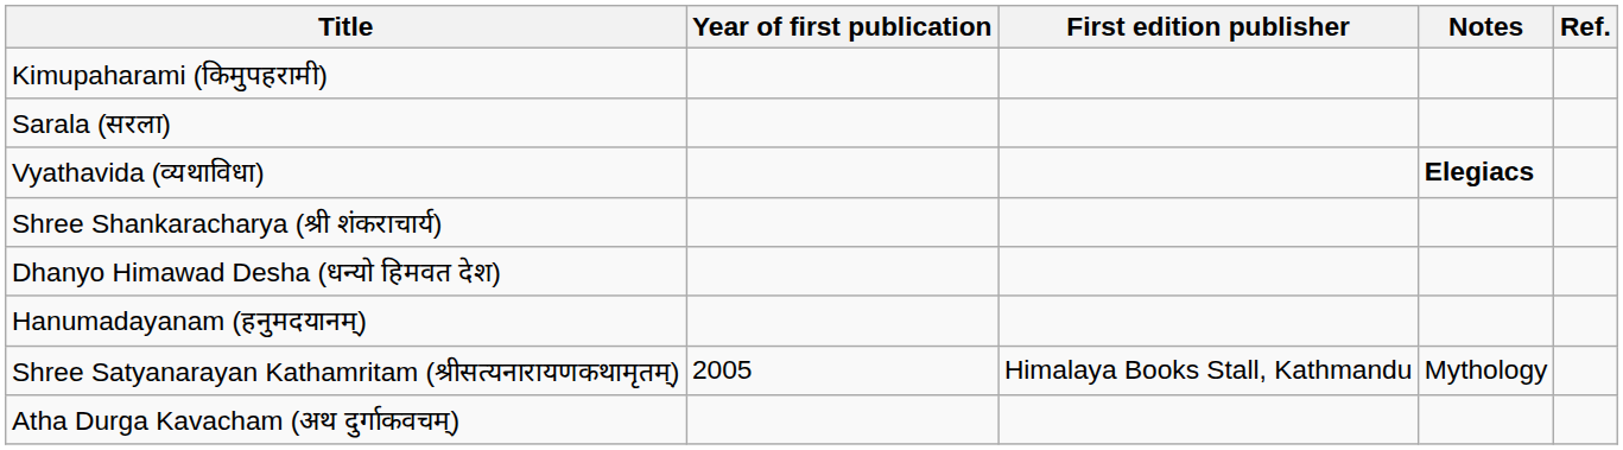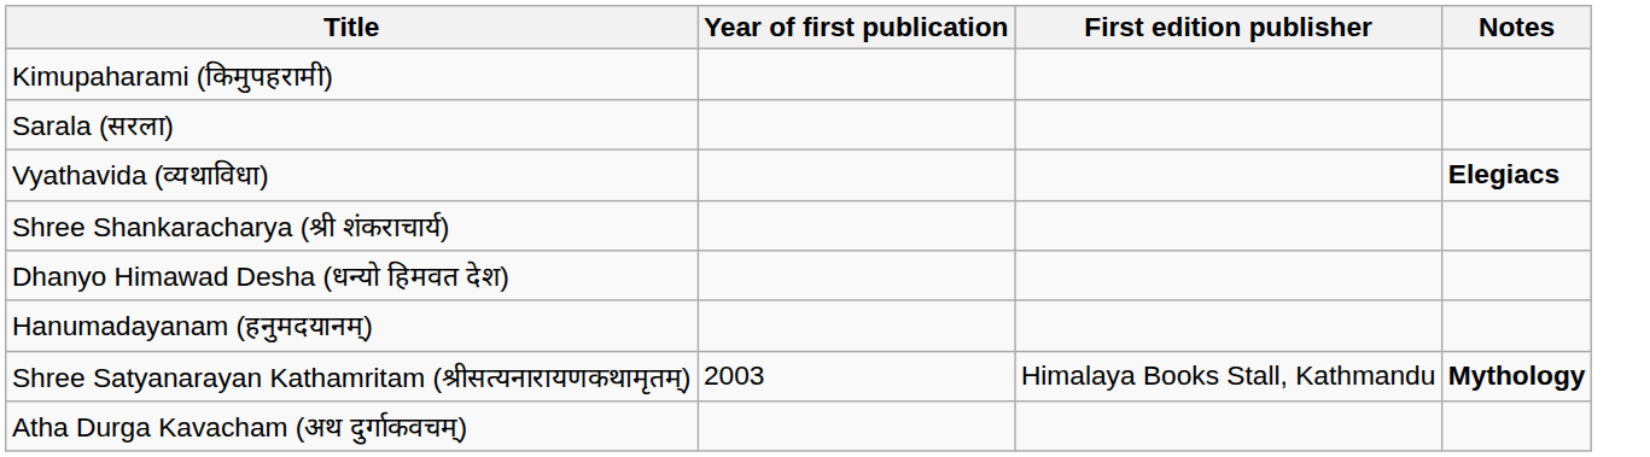- column: Ref.
Shree Satyanarayan Kathamritam (श्रीसत्यनारायणकथामृतम्) | Year of first publication: 2005 -> 2003
Shree Satyanarayan Kathamritam (श्रीसत्यनारायणकथामृतम्) | Notes: normal -> bold
